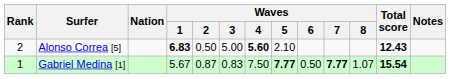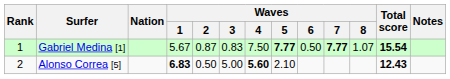rows swapped: Gabriel Medina [1] <-> Alonso Correa [5]
